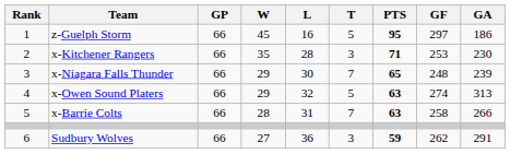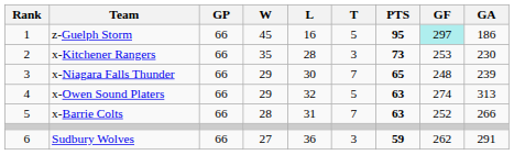z-Guelph Storm | GF: no background -> paleturquoise background
x-Kitchener Rangers | PTS: 71 -> 73
x-Barrie Colts | GF: 258 -> 252
